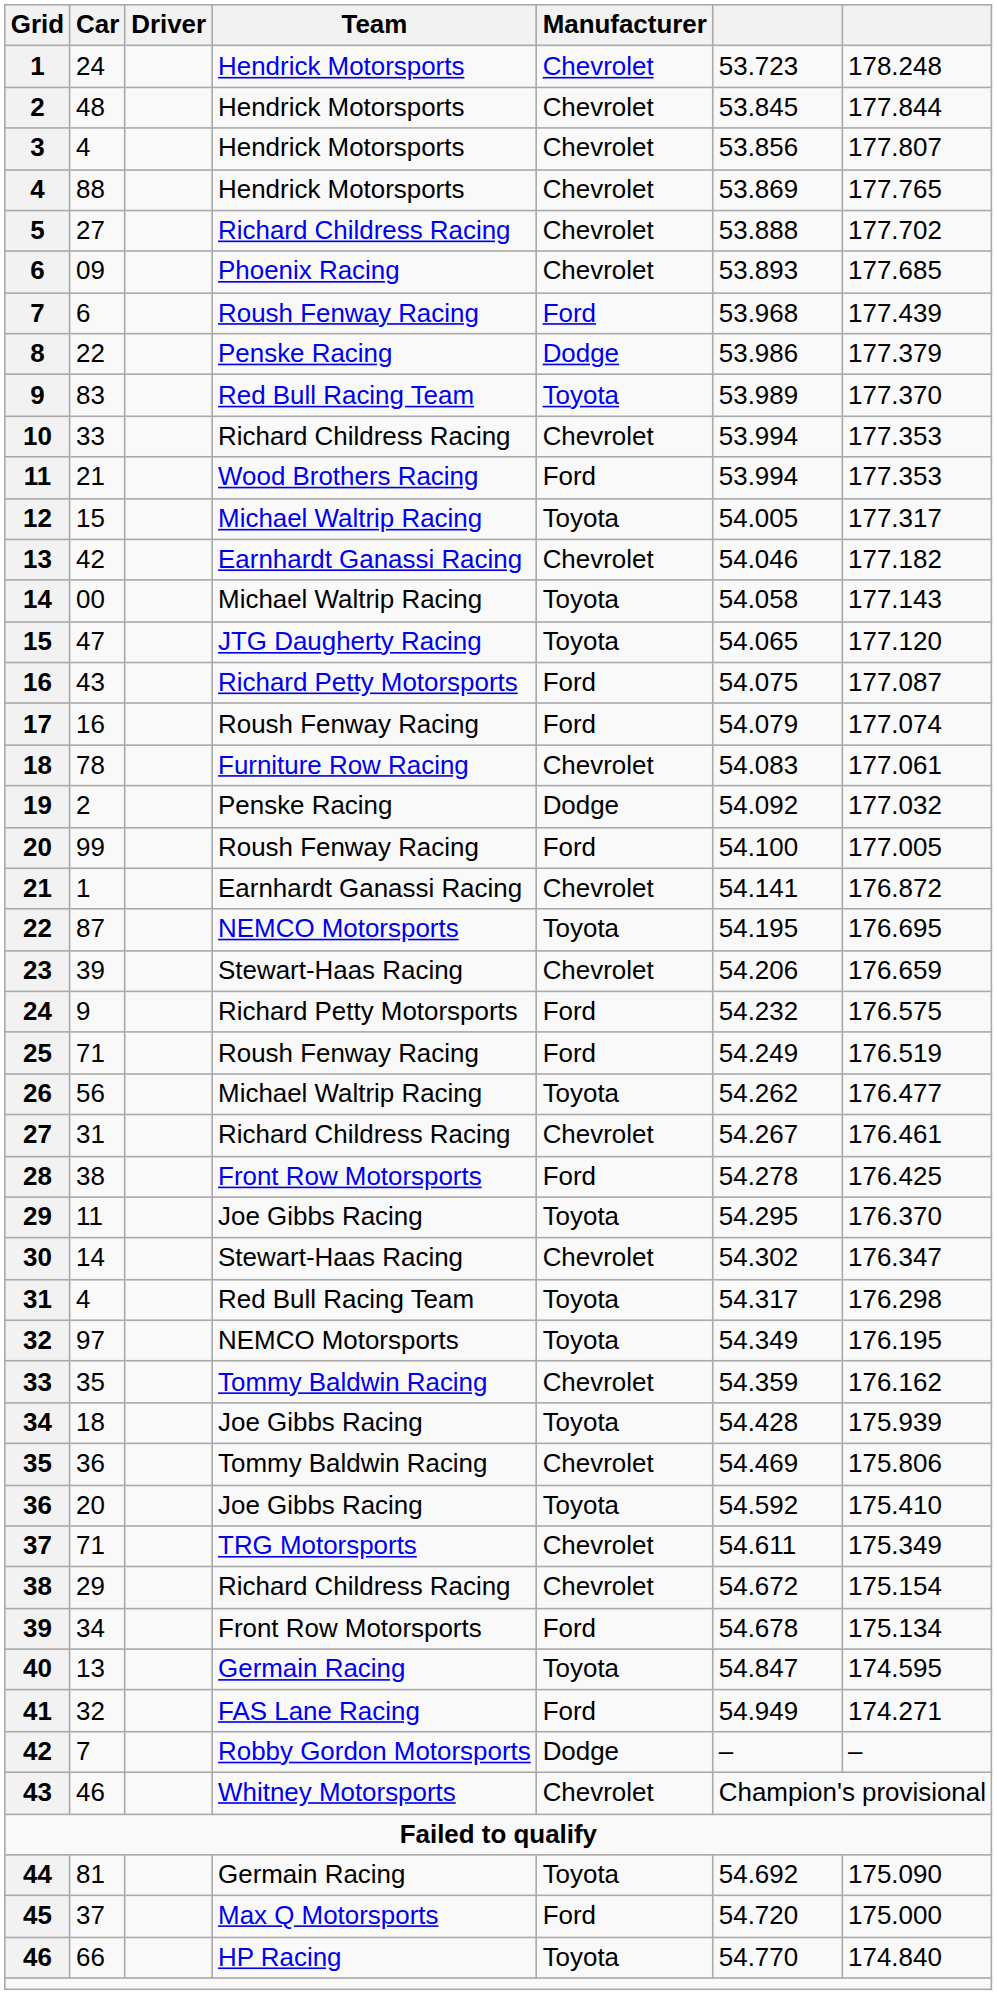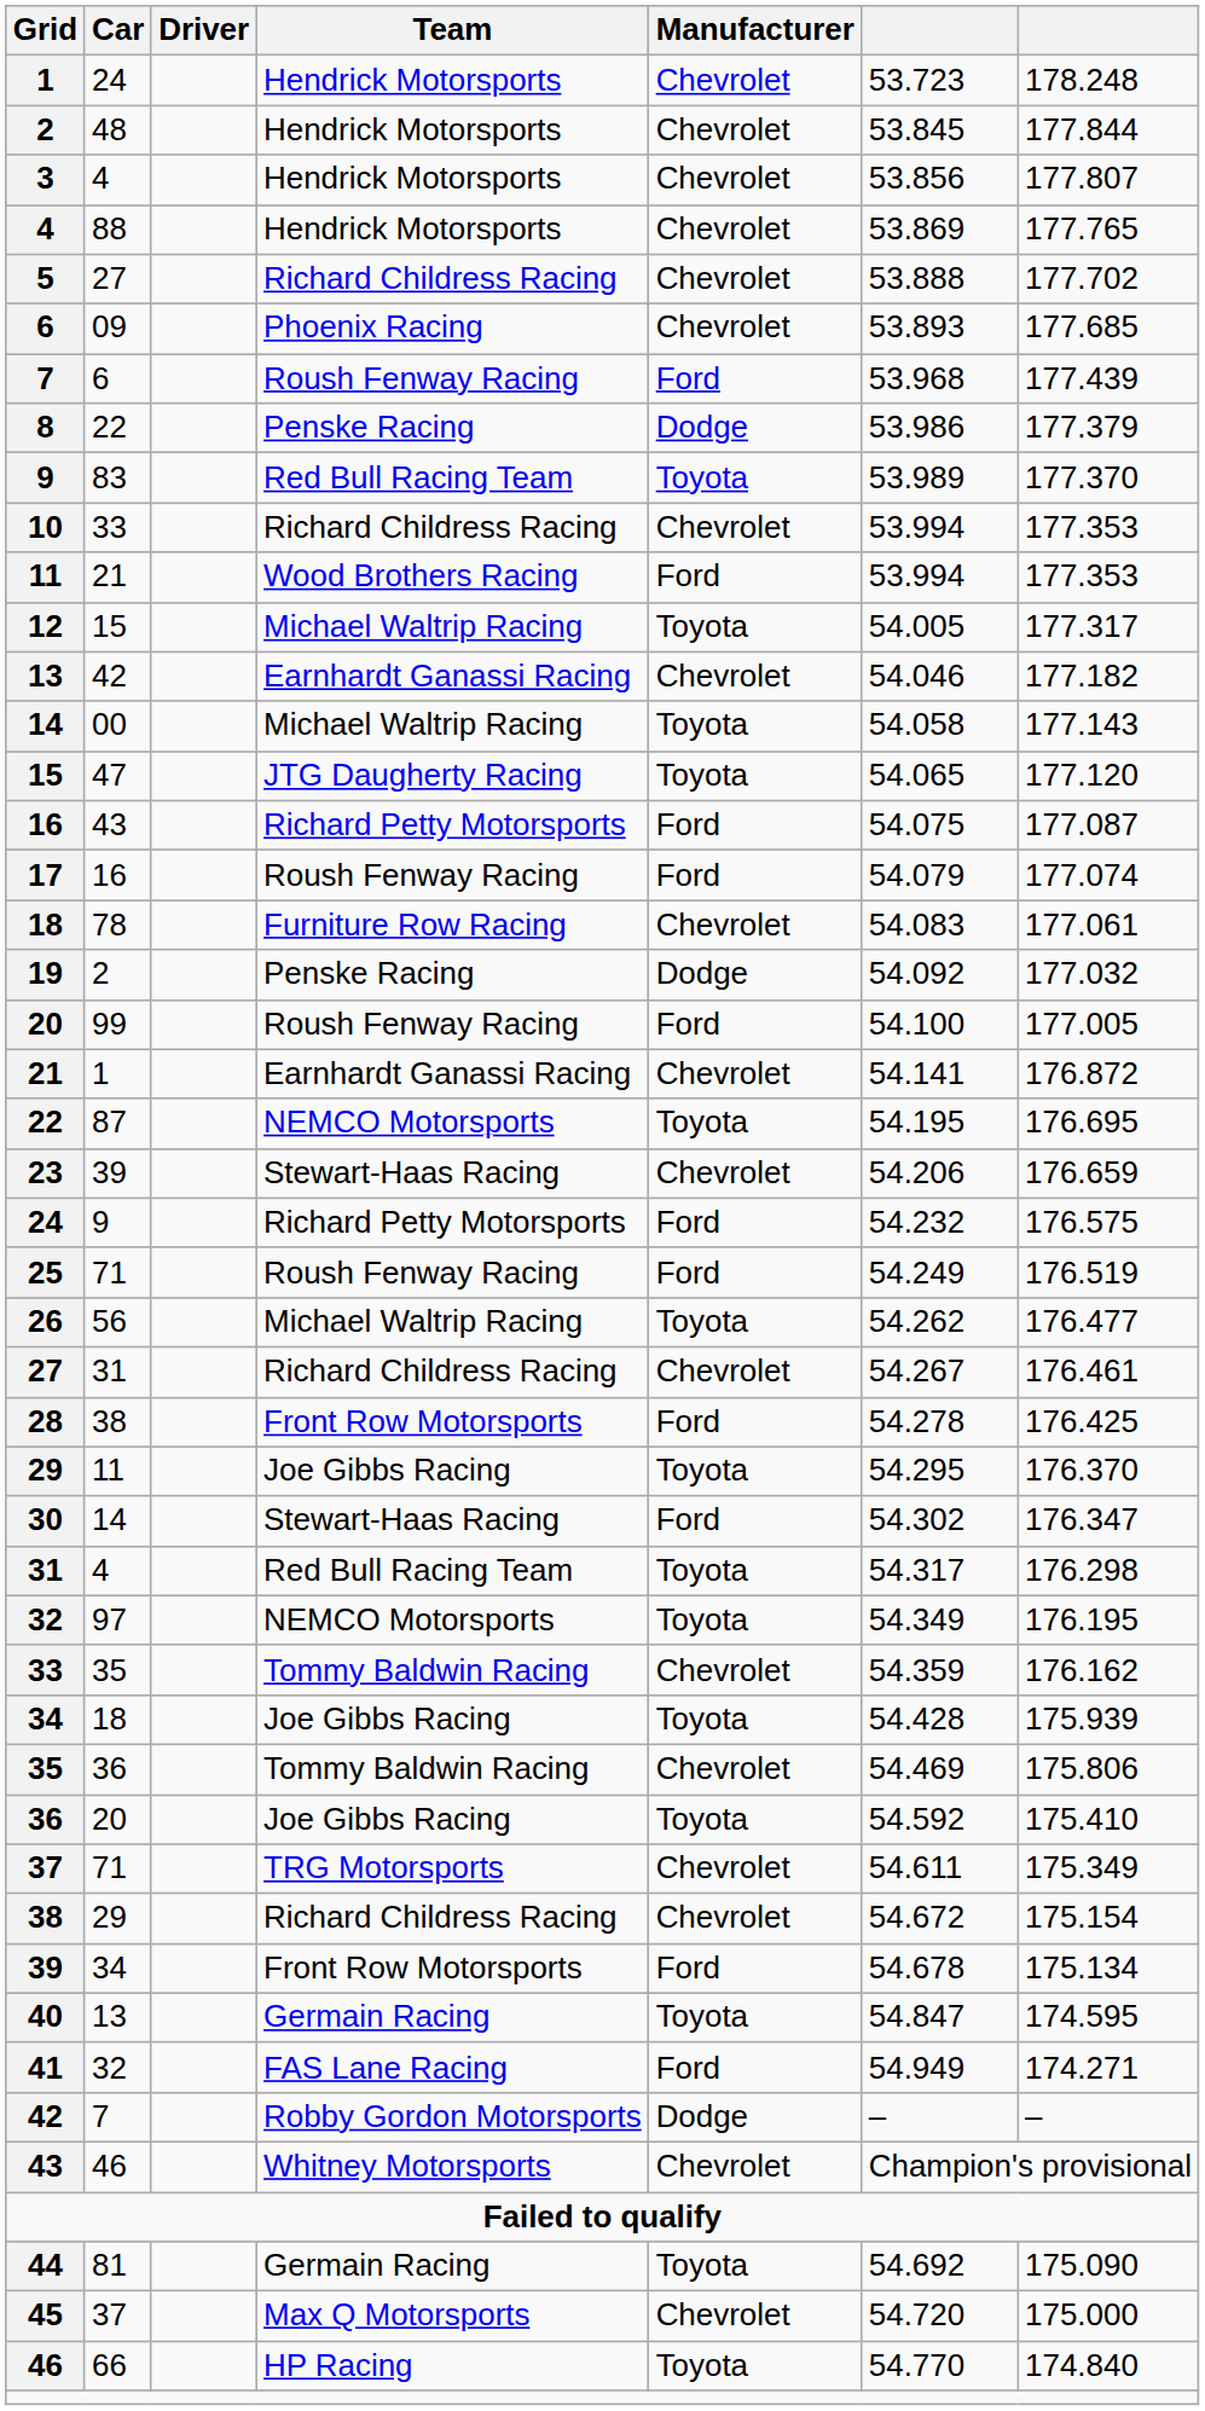30 | Manufacturer: Chevrolet -> Ford
45 | Manufacturer: Ford -> Chevrolet
